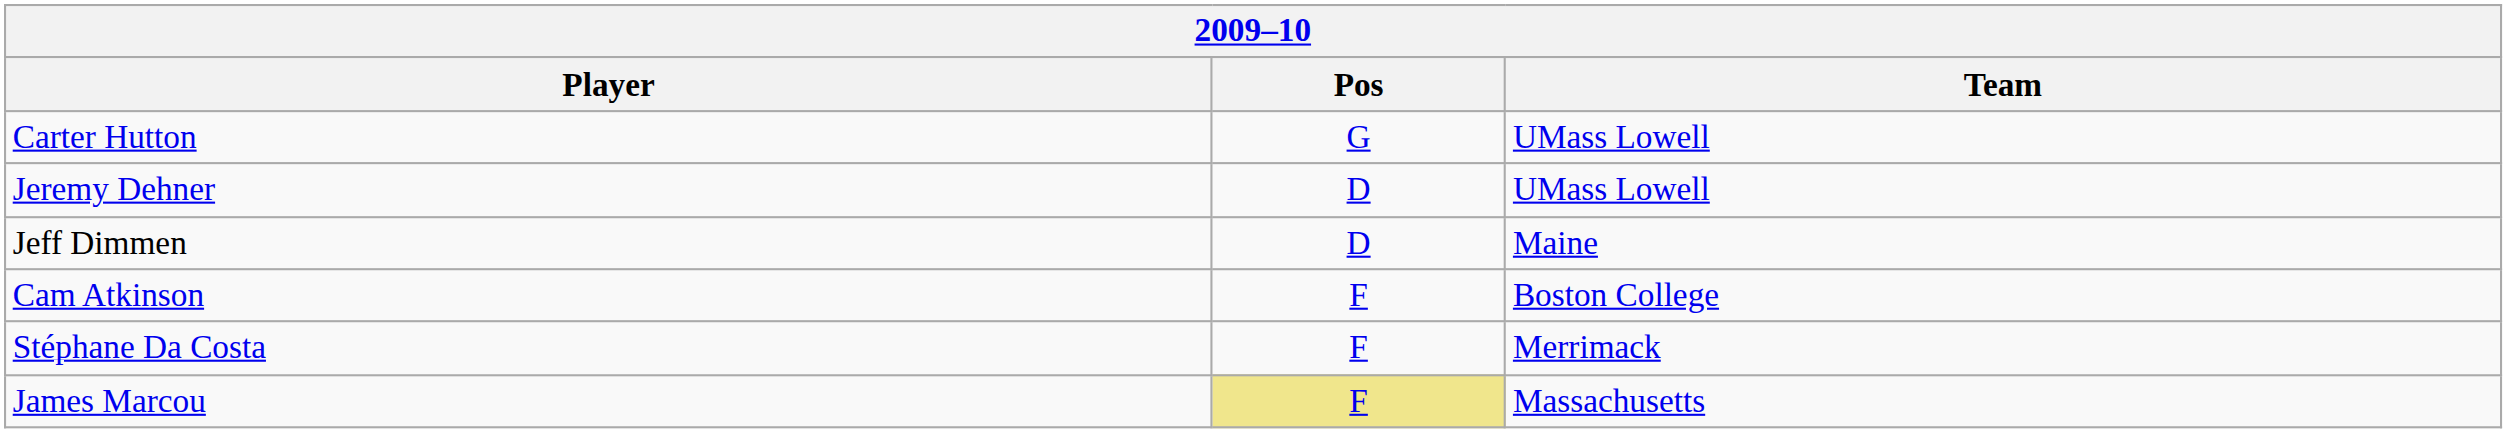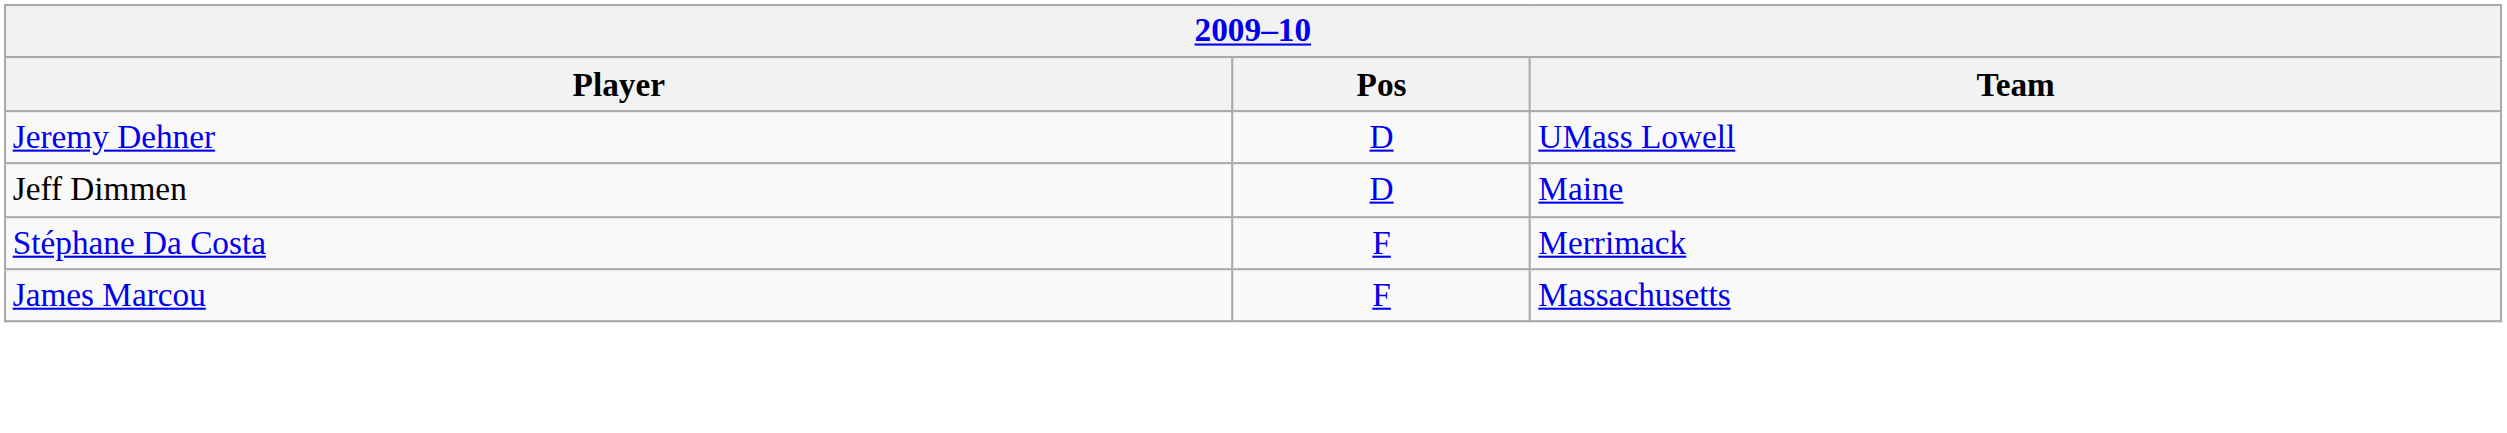- row: Carter Hutton | G | UMass Lowell
- row: Cam Atkinson | F | Boston College
James Marcou | Pos: khaki background -> no background
